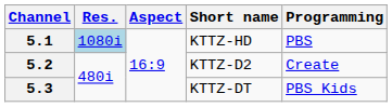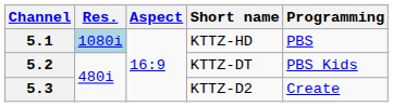5.2 | Short name: KTTZ-D2 -> KTTZ-DT
5.2 | Programming: Create -> PBS Kids
5.3 | Short name: KTTZ-DT -> KTTZ-D2
5.3 | Programming: PBS Kids -> Create
